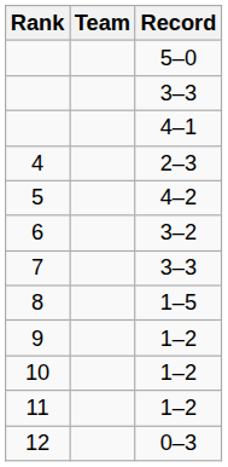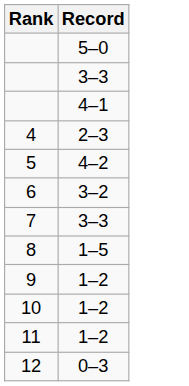- column: Team
